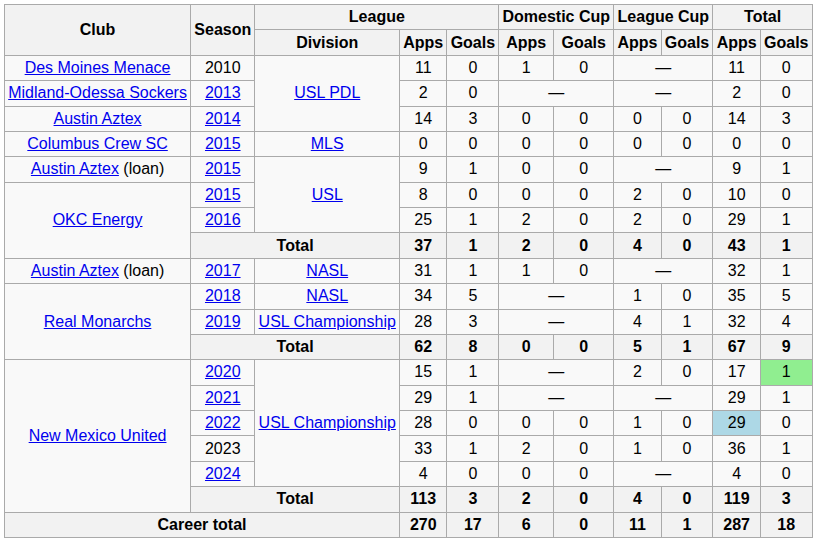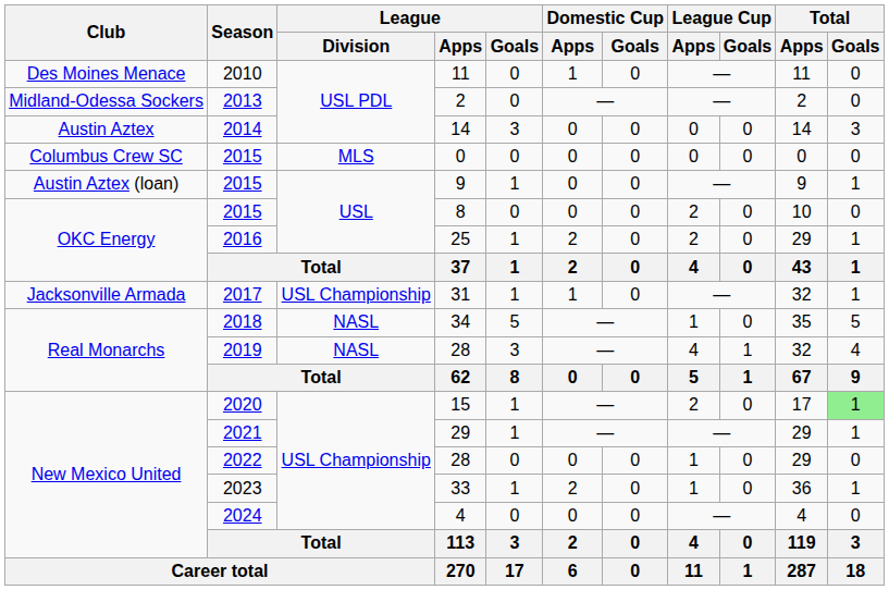31 | Club: Austin Aztex (loan) -> Jacksonville Armada
31 | League / Division: NASL -> USL Championship
2019 / 28 | League / Division: USL Championship -> NASL
2022 / 28 | Total / Apps: lightblue background -> no background
